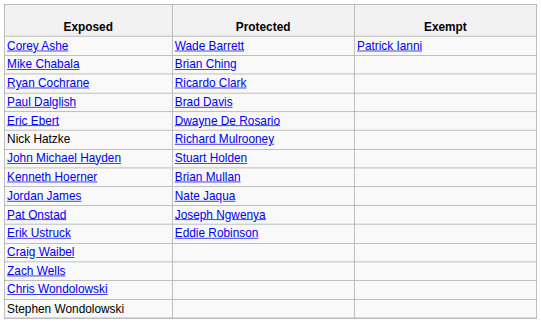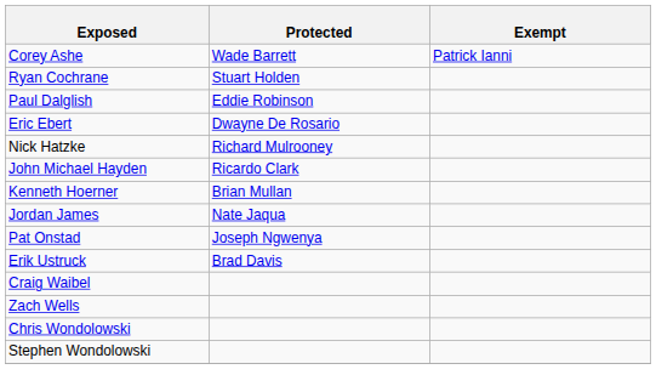- row: Mike Chabala | Brian Ching
Ryan Cochrane | Protected: Ricardo Clark -> Stuart Holden
Paul Dalglish | Protected: Brad Davis -> Eddie Robinson
John Michael Hayden | Protected: Stuart Holden -> Ricardo Clark
Erik Ustruck | Protected: Eddie Robinson -> Brad Davis
